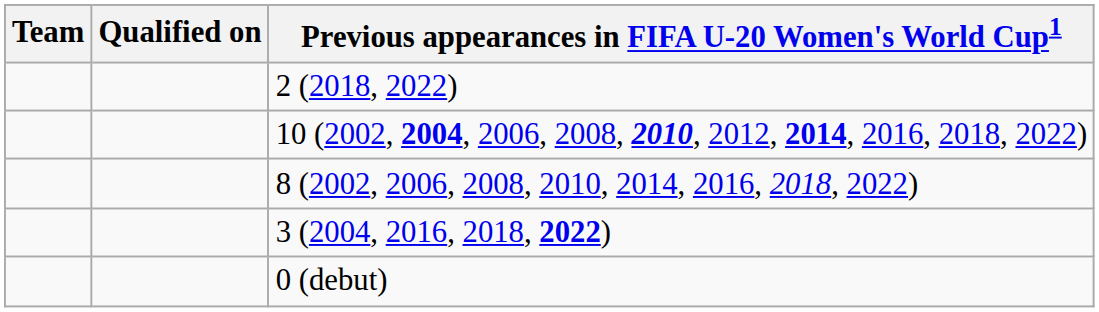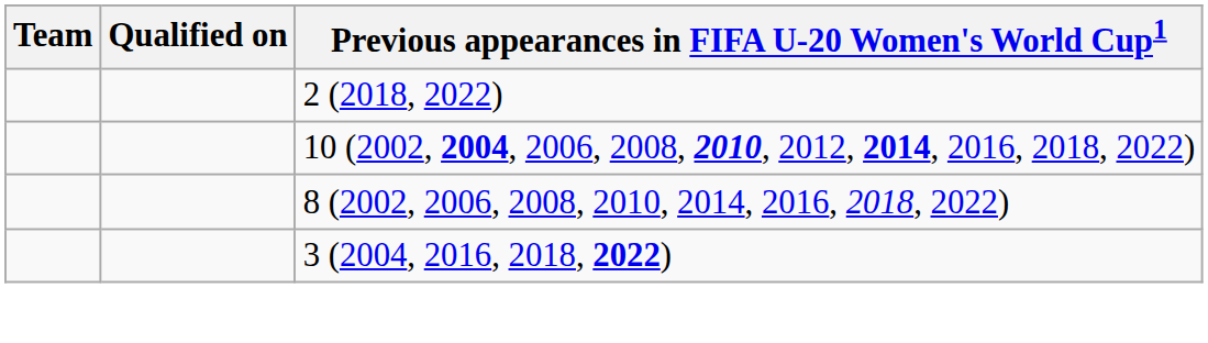- row: 0 (debut)
